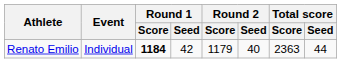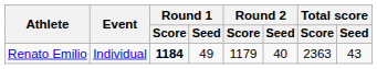Renato Emilio | Round 1 / Seed: 42 -> 49
Renato Emilio | Total score / Seed: 44 -> 43
